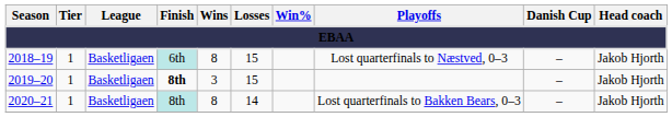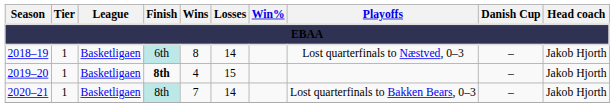2018–19 | Losses: 15 -> 14
2019–20 | Wins: 3 -> 4
2020–21 | Wins: 8 -> 7
